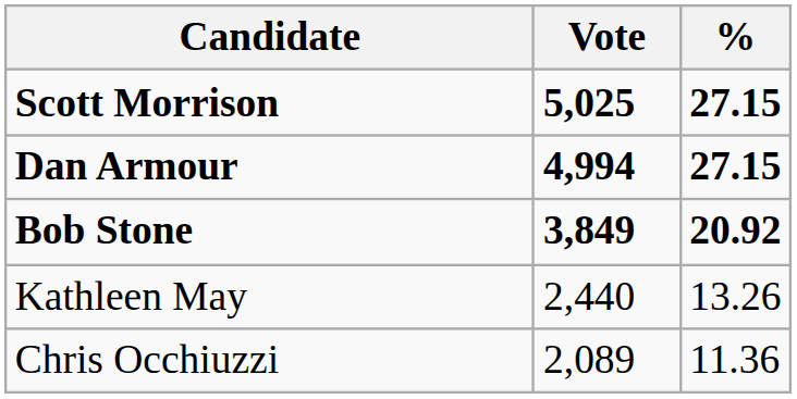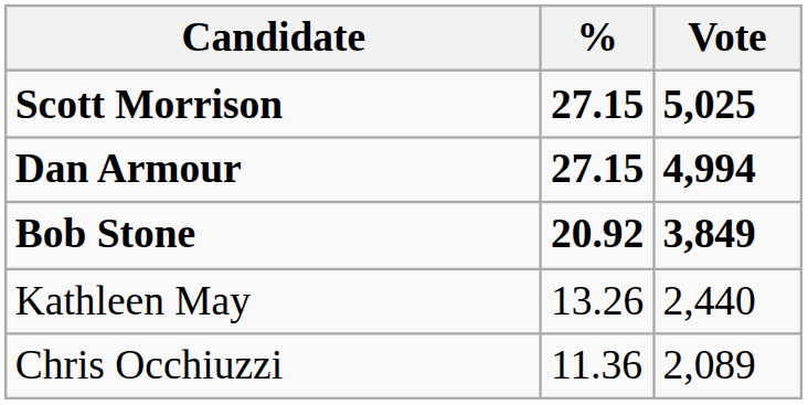columns swapped: Vote <-> %
